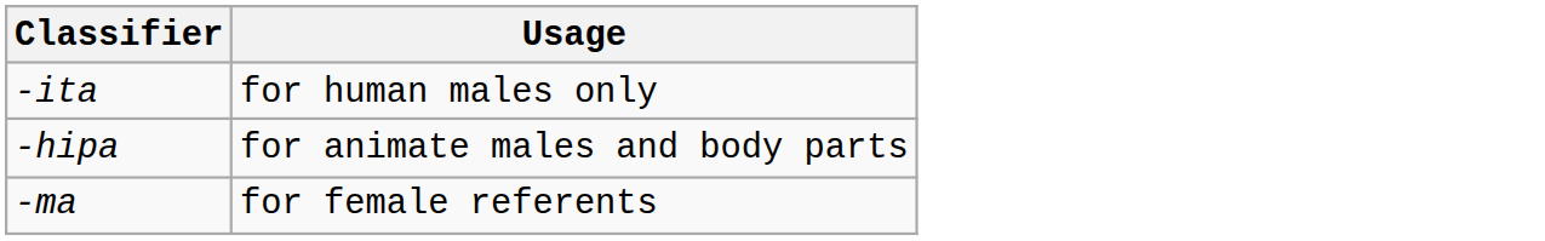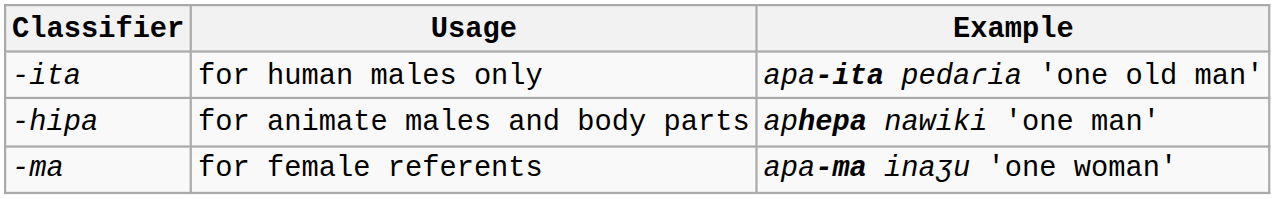+ column: Example | apa-ita pedaɾia 'one old man' | aphepa nawiki 'one man' | apa-ma inaʒu 'one woman'
